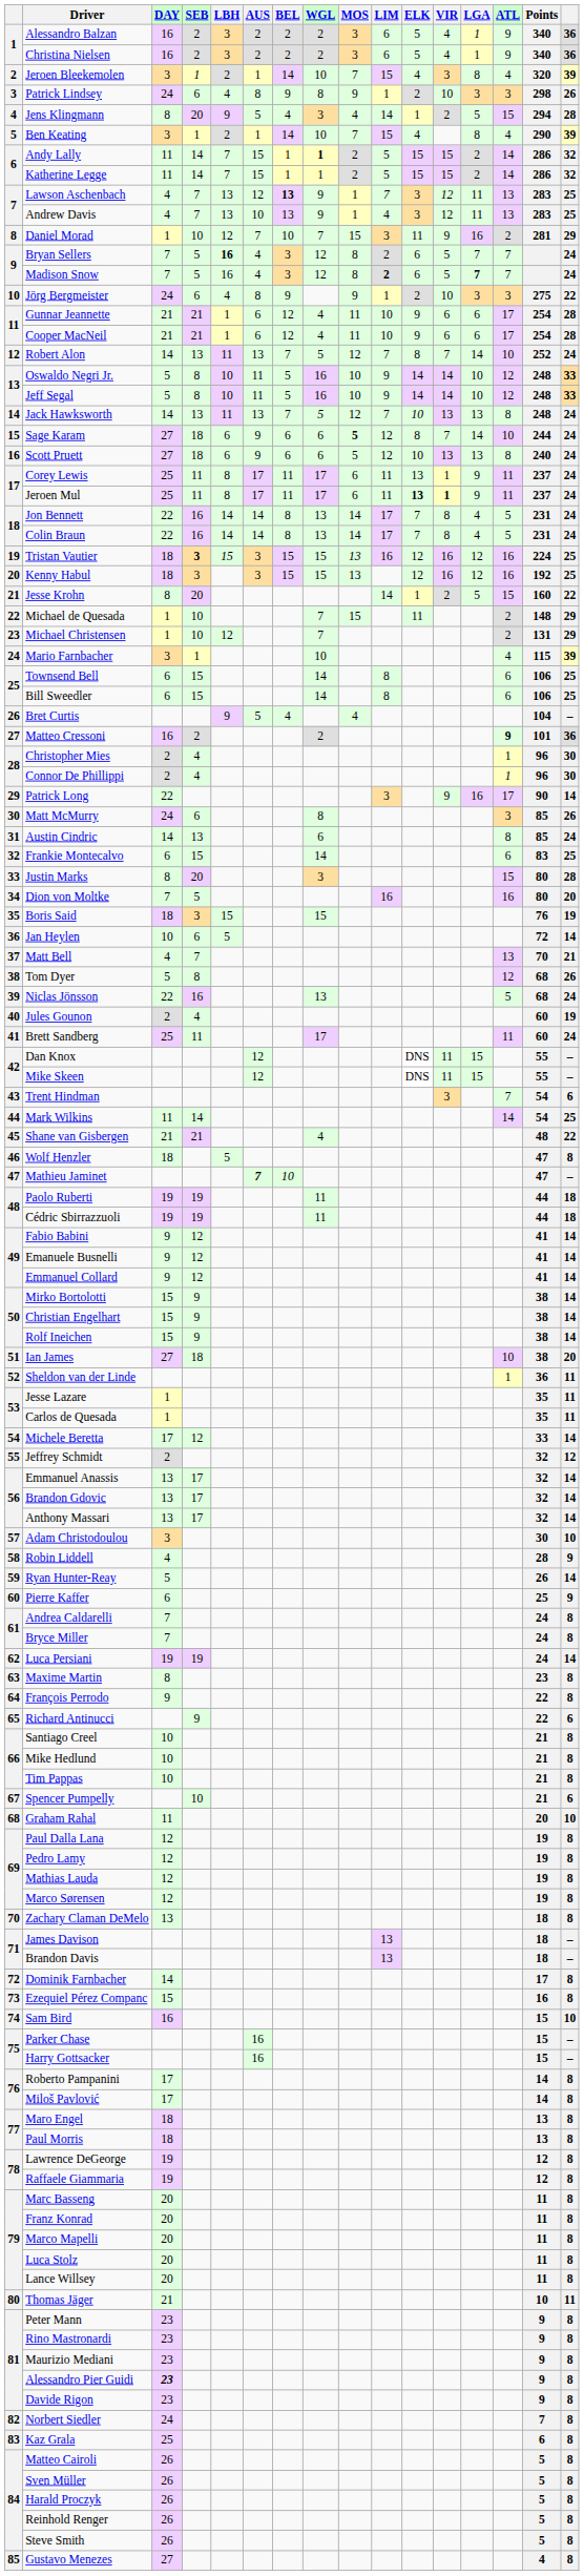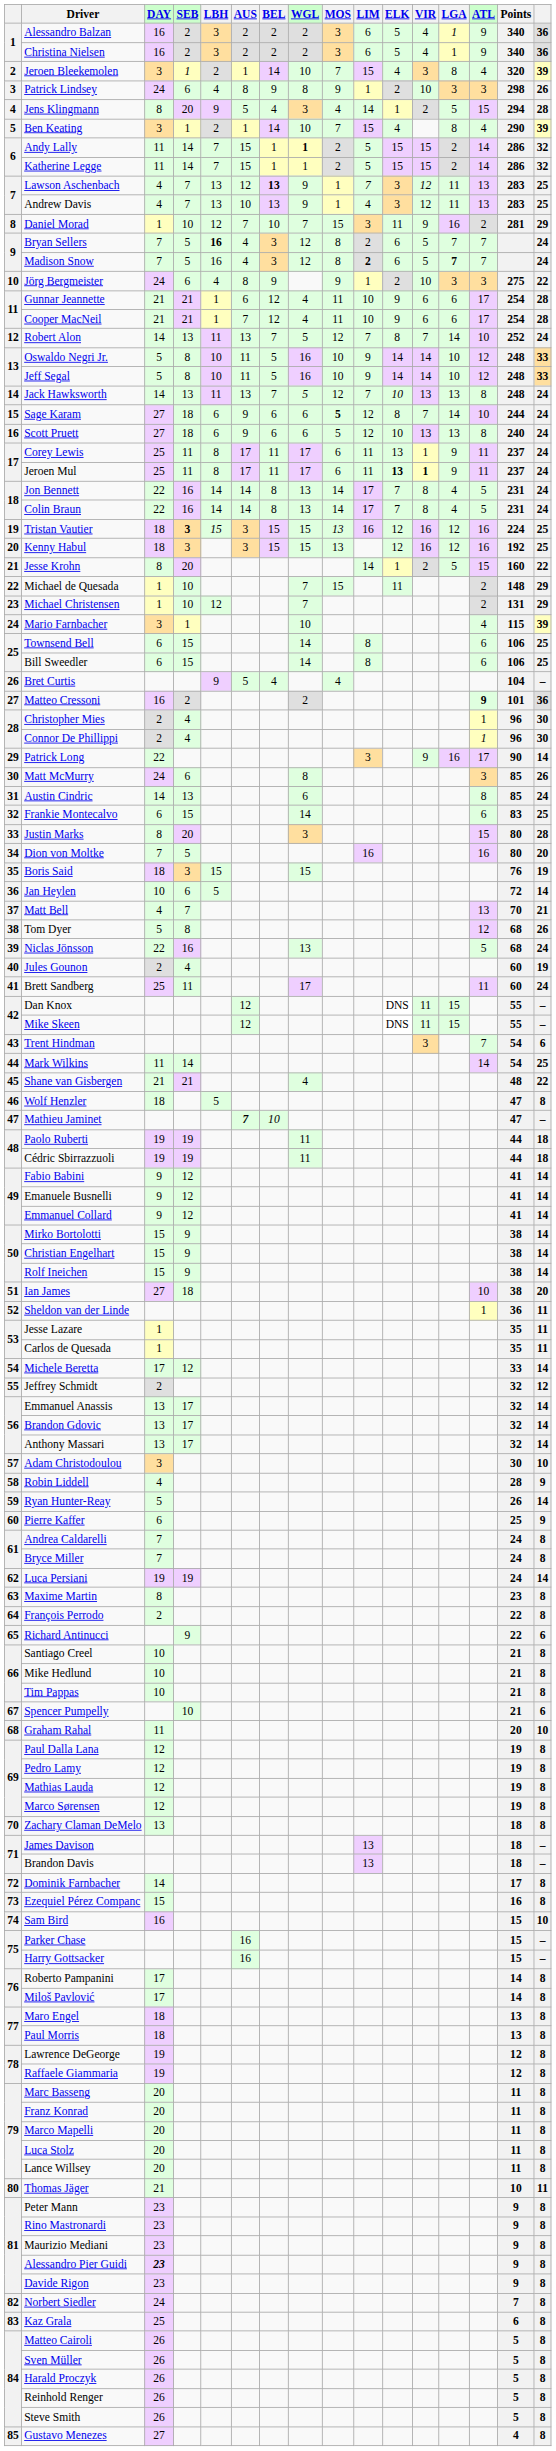Cooper MacNeil | AUS: 6 -> 7
François Perrodo | DAY: 9 -> 2
